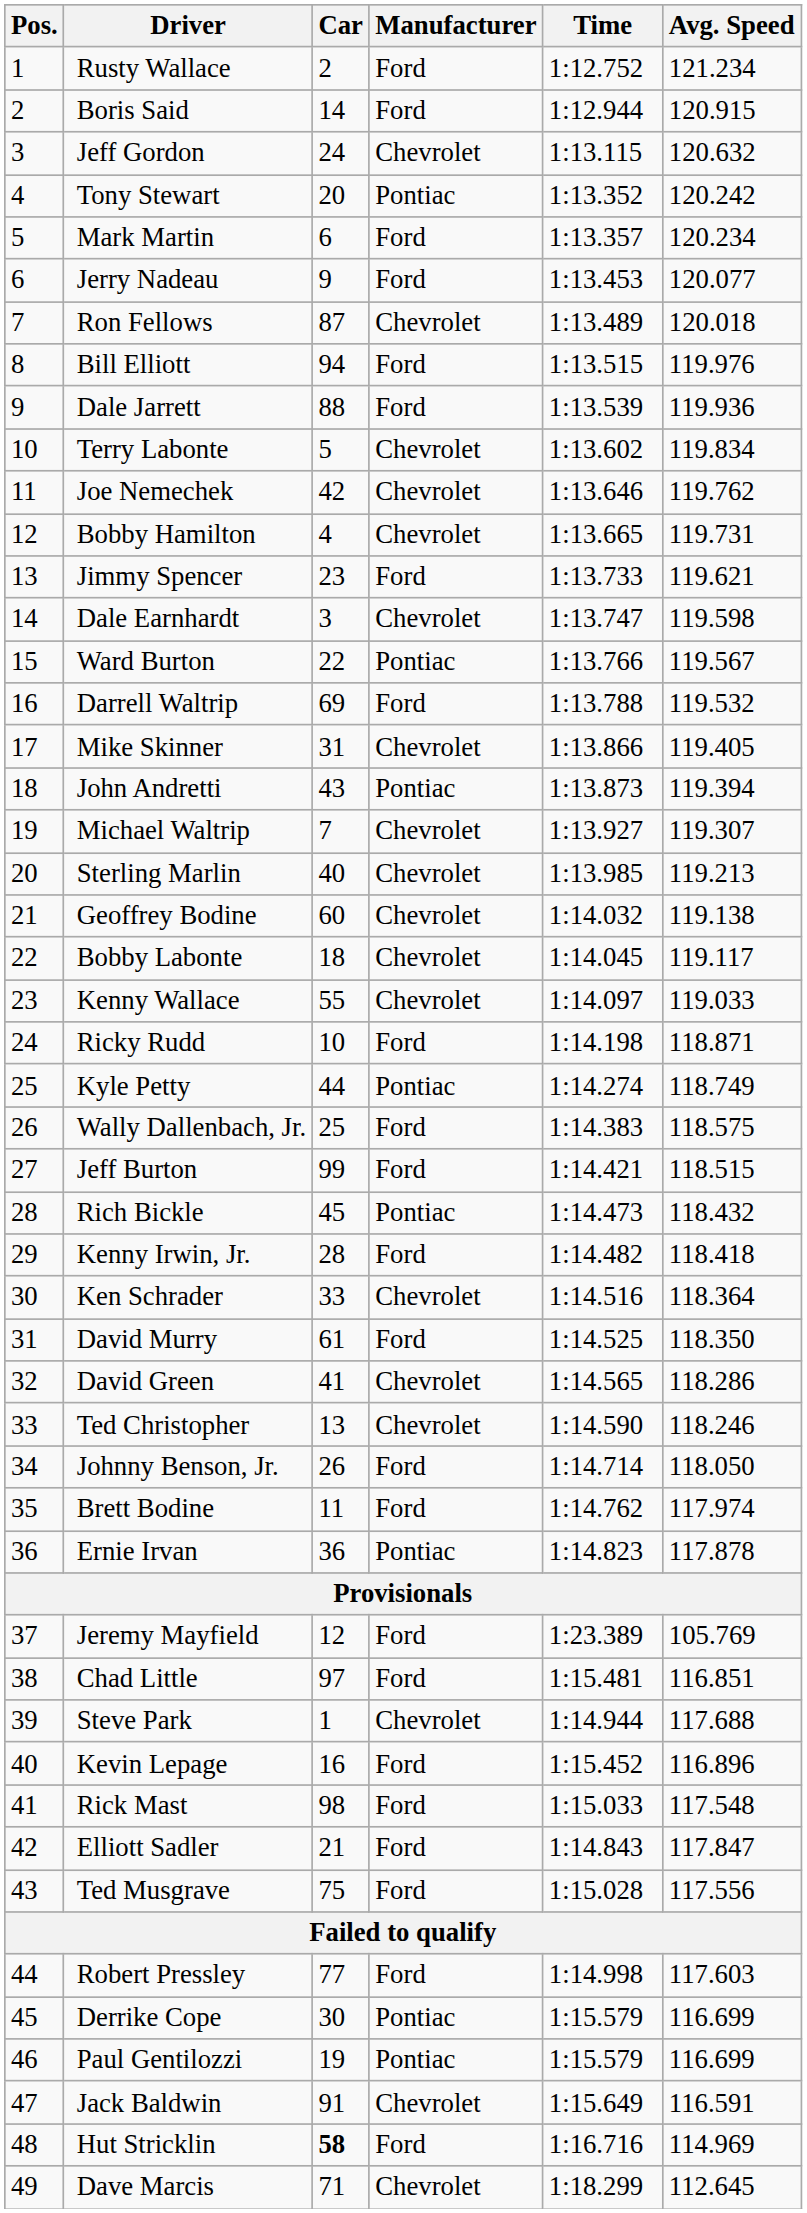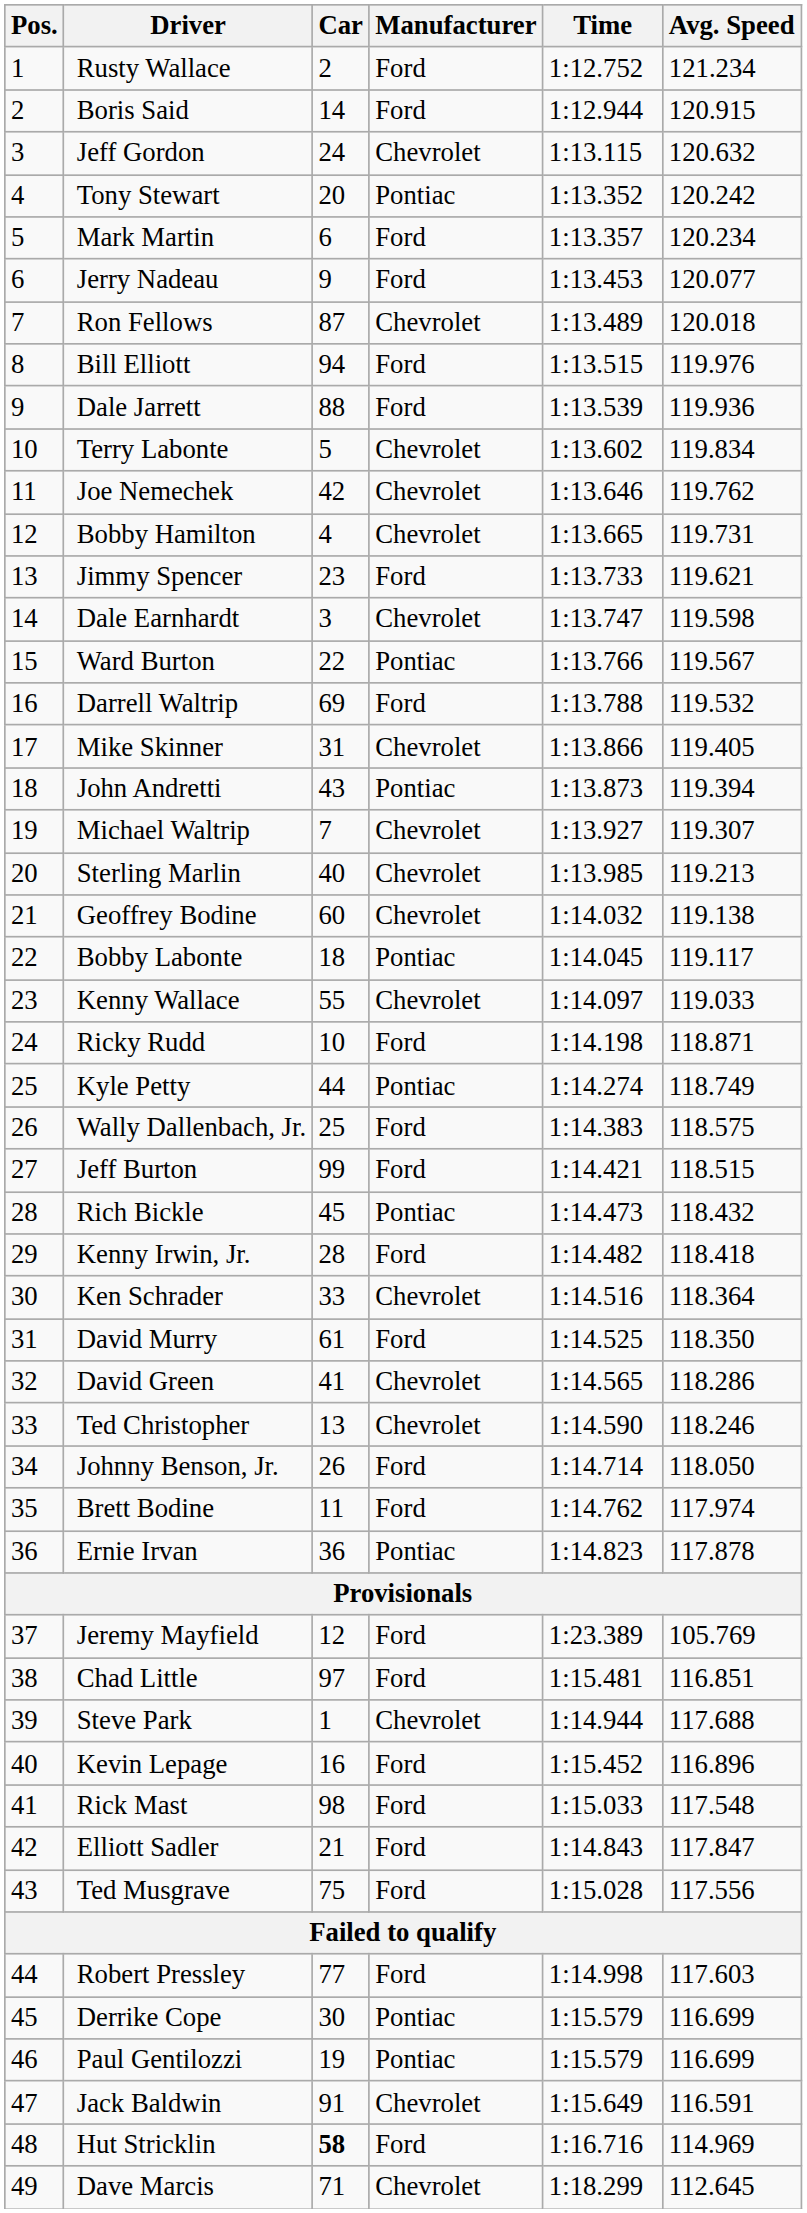Bobby Labonte | Manufacturer: Chevrolet -> Pontiac
